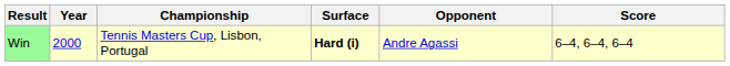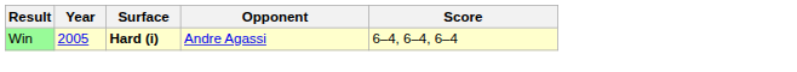- column: Championship | Tennis Masters Cup, Lisbon, Portugal
Win | Year: 2000 -> 2005
